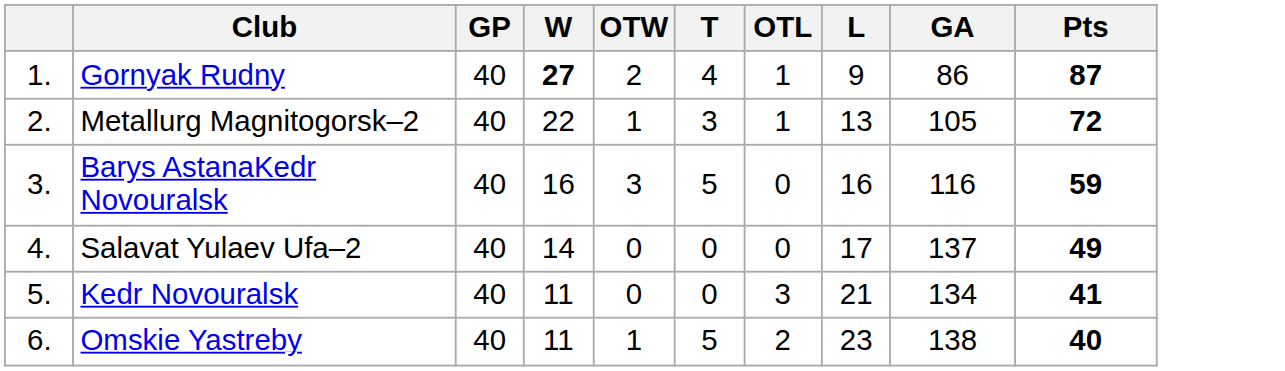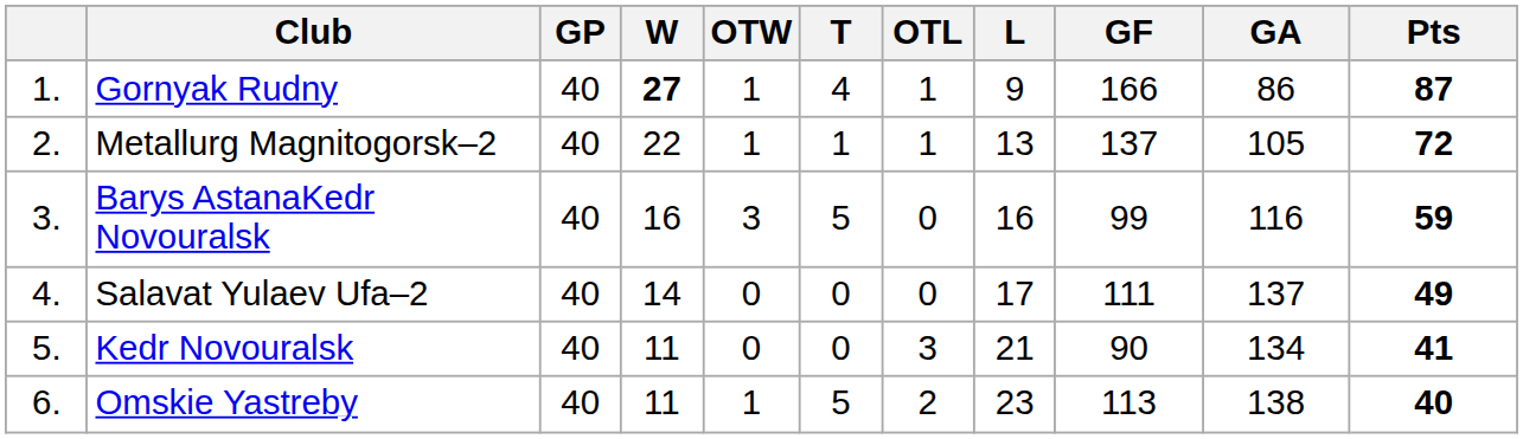+ column: GF | 166 | 137 | 99 | 111 | 90 | 113
Gornyak Rudny | OTW: 2 -> 1
Metallurg Magnitogorsk–2 | T: 3 -> 1
